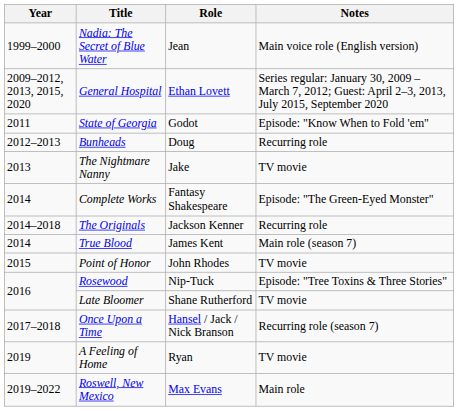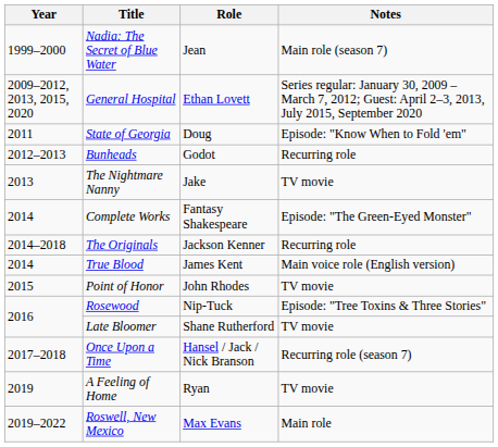Nadia: The Secret of Blue Water | Notes: Main voice role (English version) -> Main role (season 7)
State of Georgia | Role: Godot -> Doug
Bunheads | Role: Doug -> Godot
True Blood | Notes: Main role (season 7) -> Main voice role (English version)
